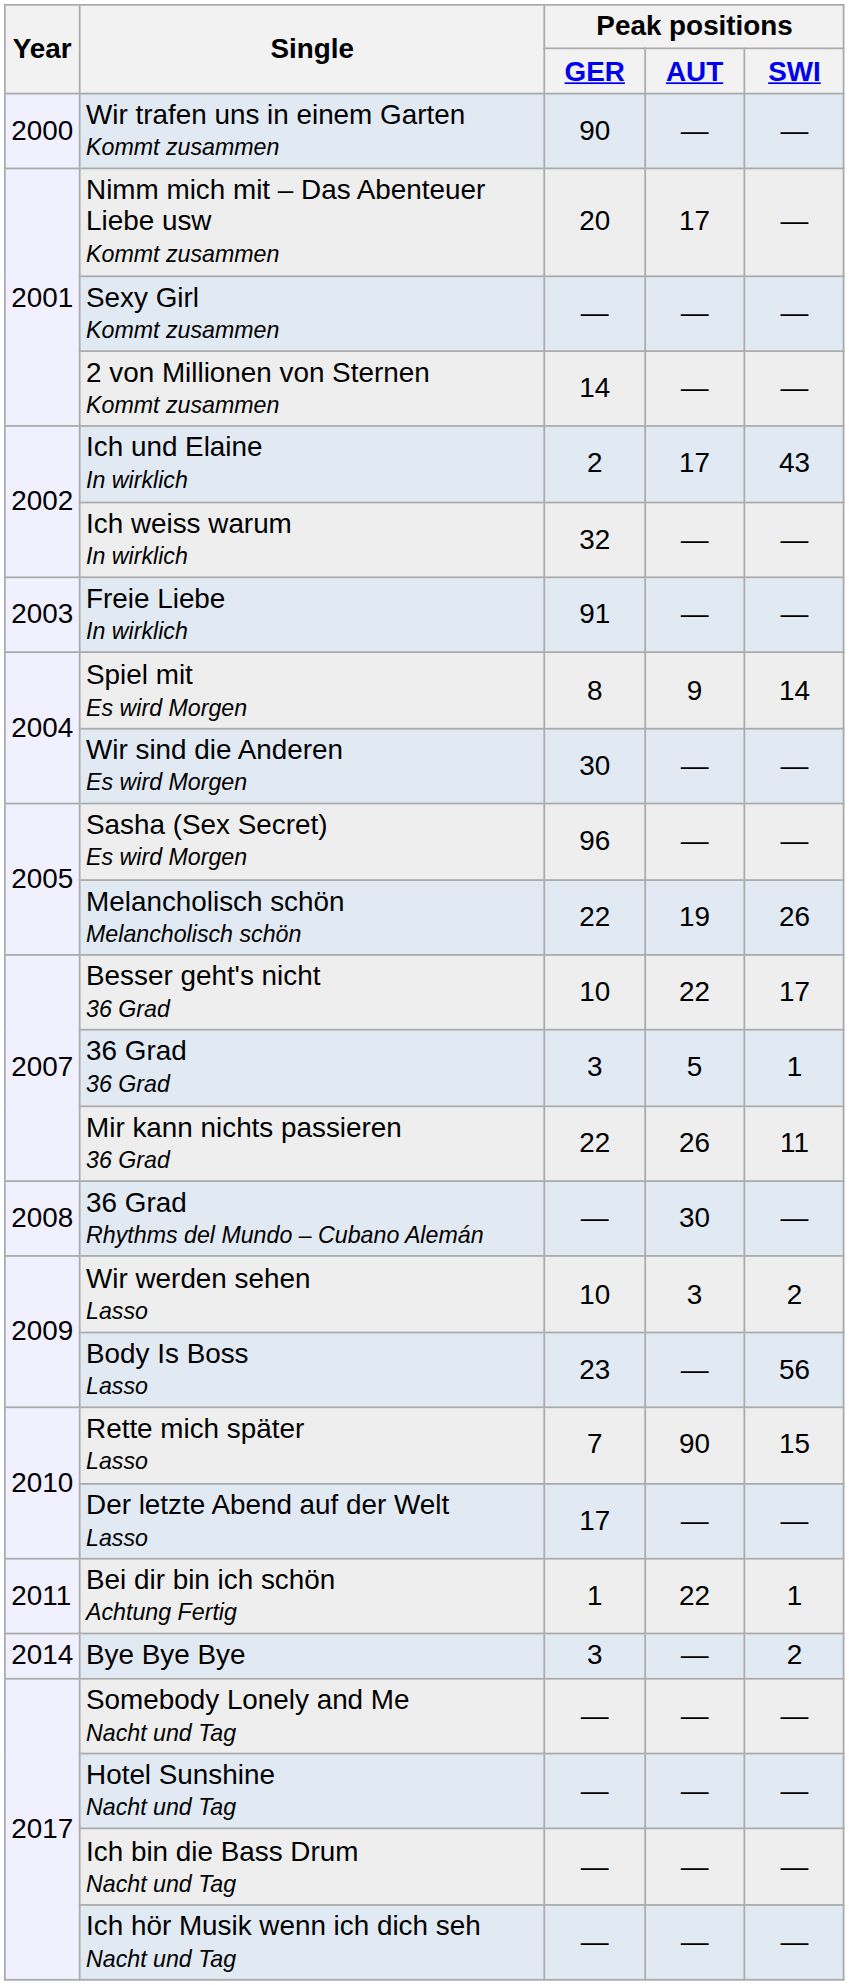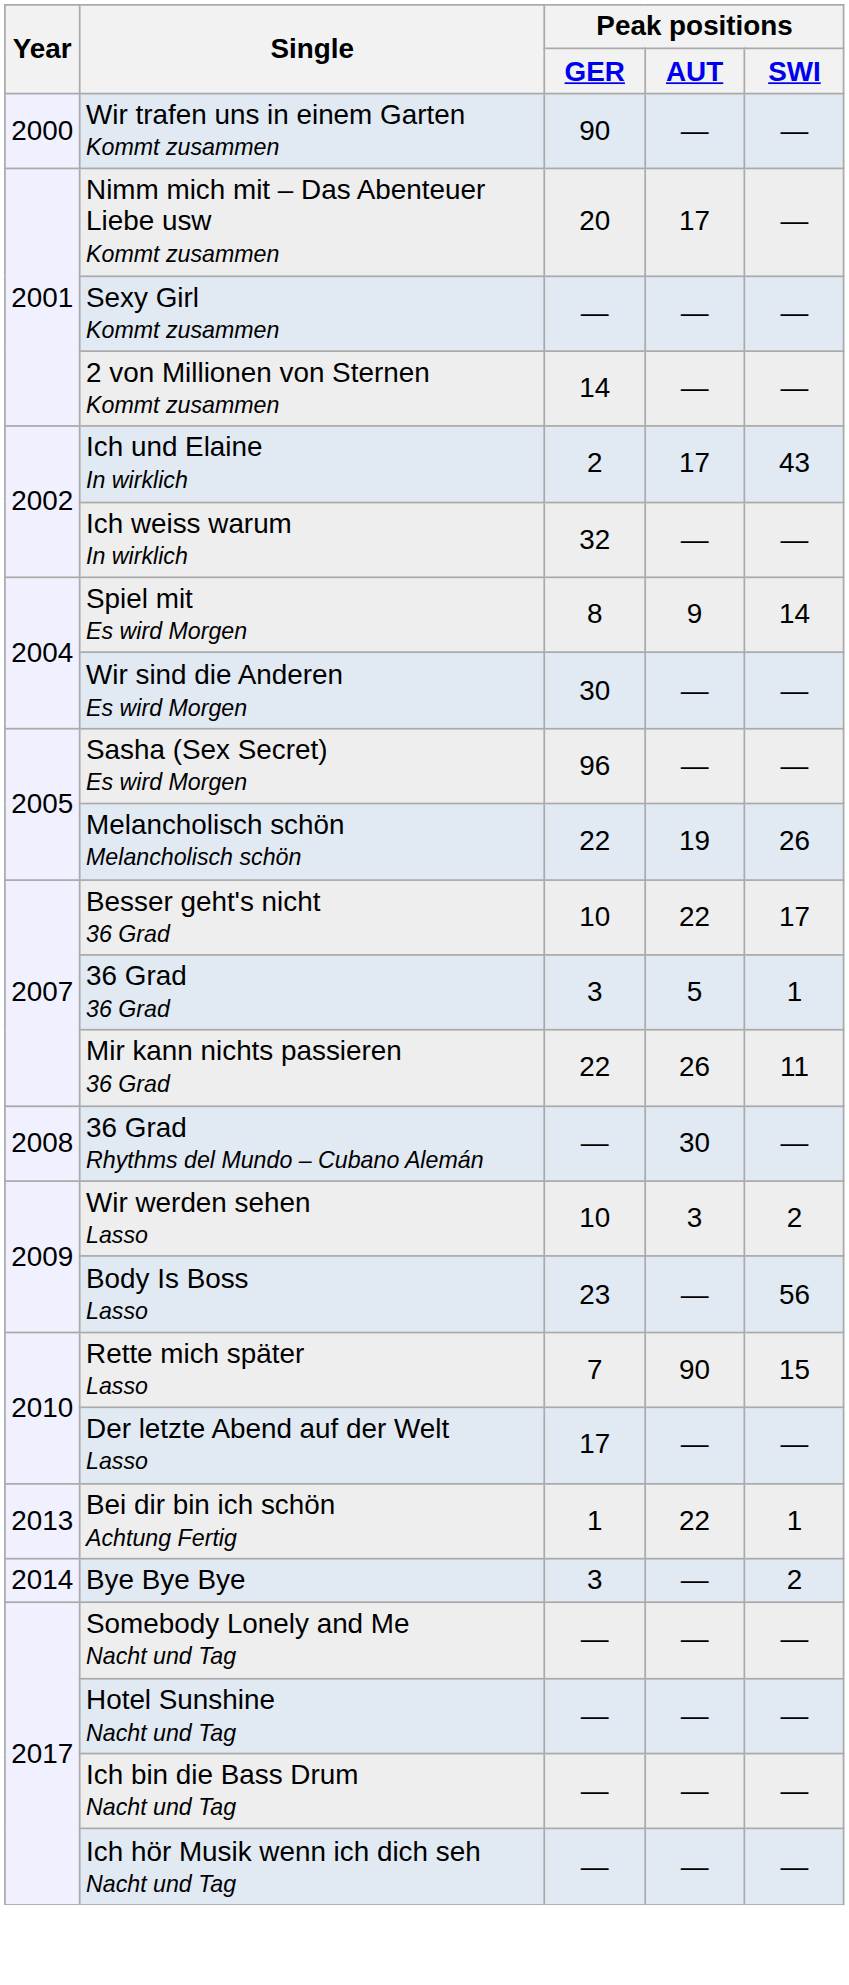- row: 2003 | Freie Liebe In wirklich | 91 | — | —
Bei dir bin ich schön Achtung Fertig | Year: 2011 -> 2013
